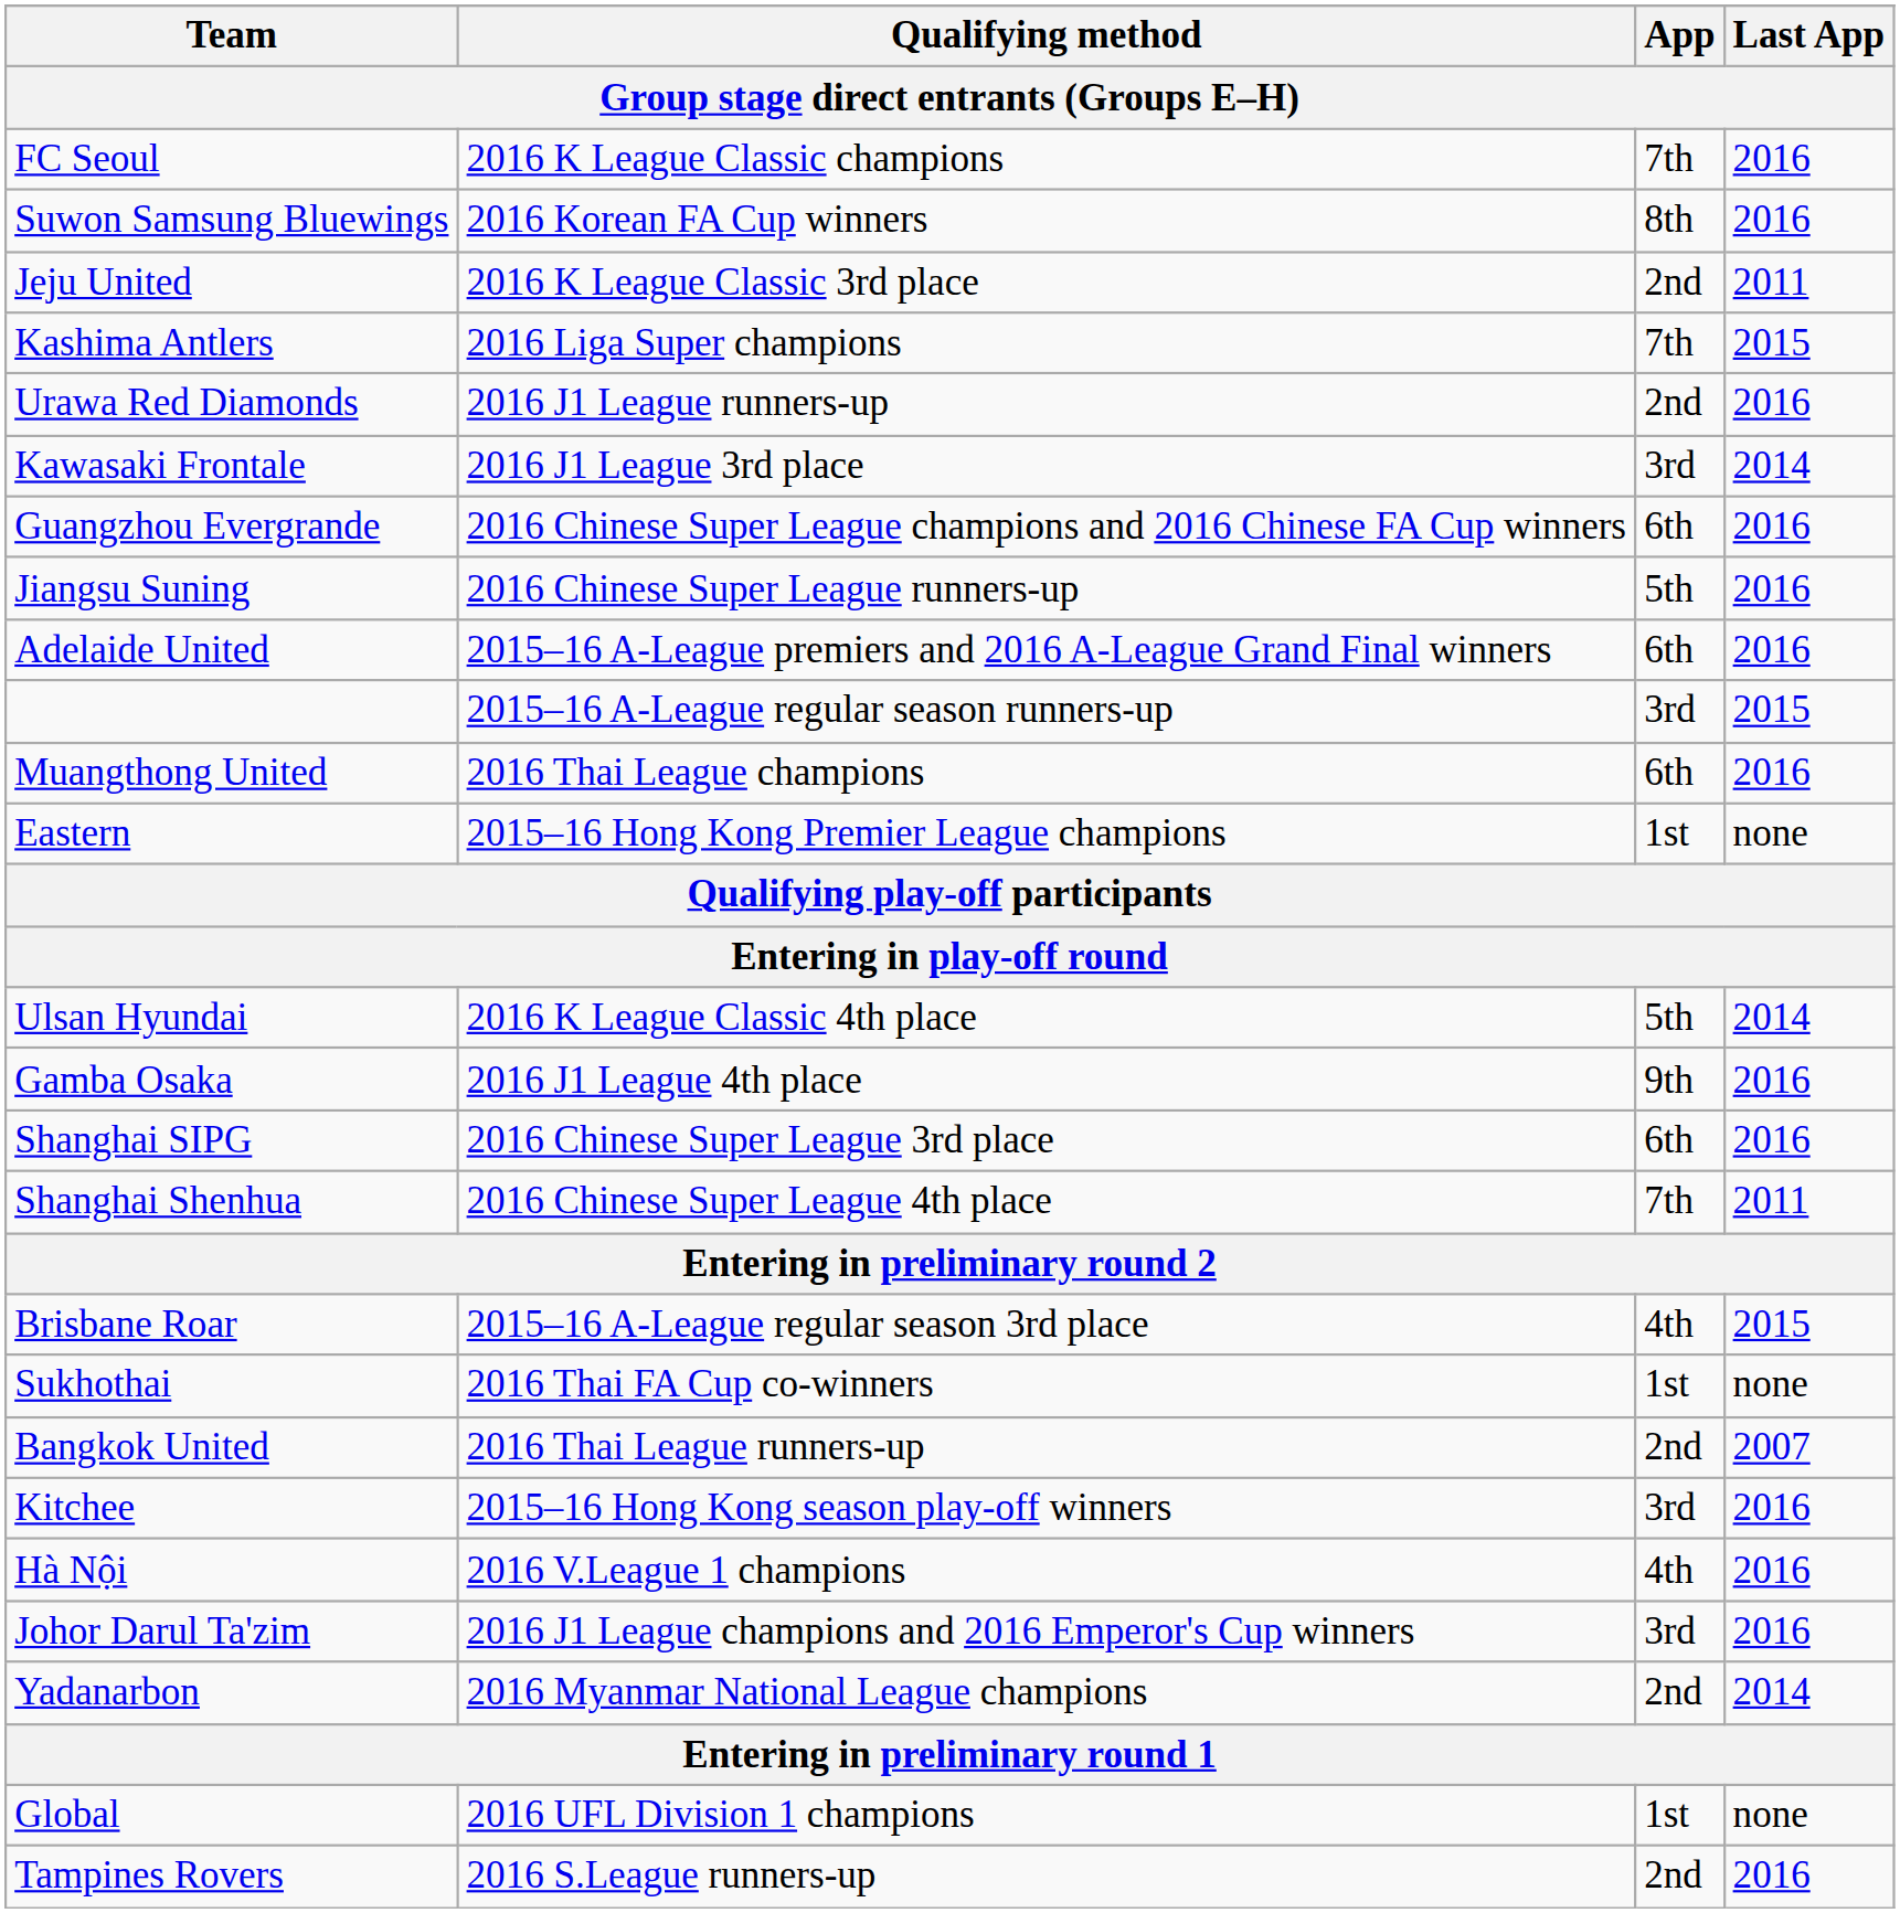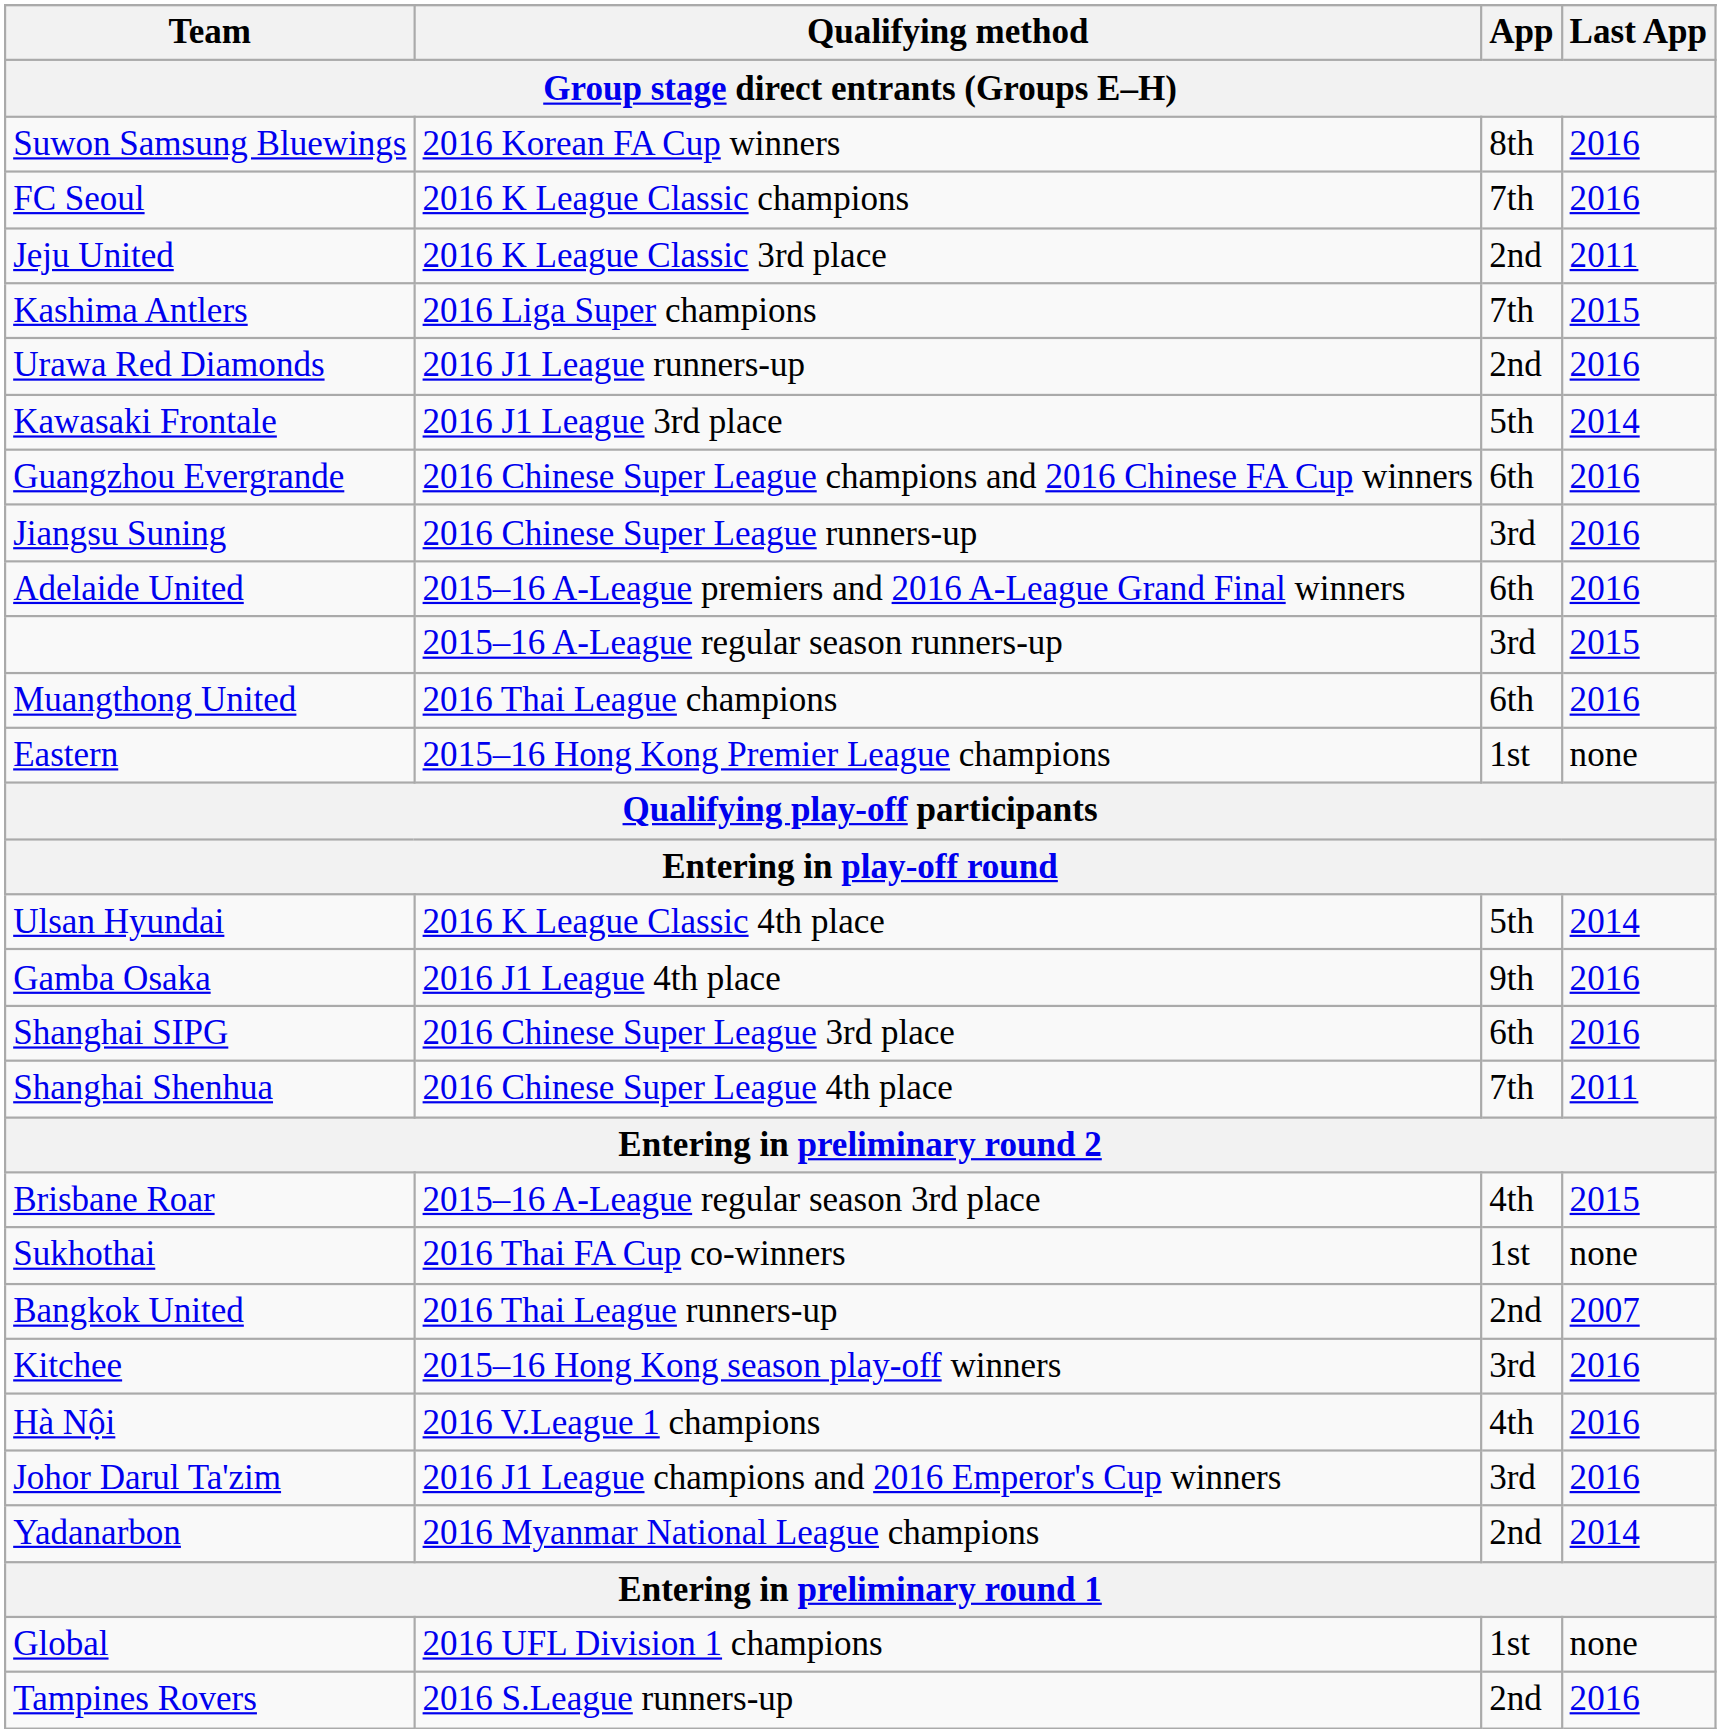rows swapped: FC Seoul <-> Suwon Samsung Bluewings
Kawasaki Frontale | App: 3rd -> 5th
Jiangsu Suning | App: 5th -> 3rd
